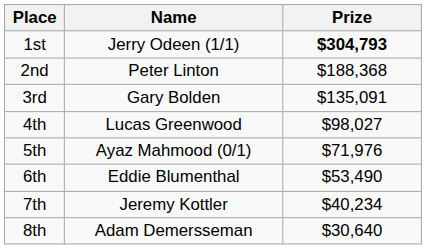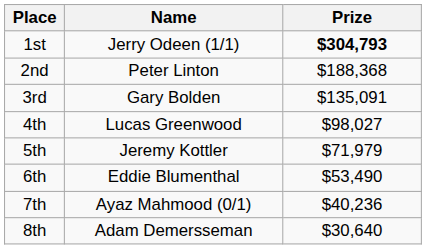5th | Name: Ayaz Mahmood (0/1) -> Jeremy Kottler
5th | Prize: $71,976 -> $71,979
7th | Name: Jeremy Kottler -> Ayaz Mahmood (0/1)
7th | Prize: $40,234 -> $40,236
